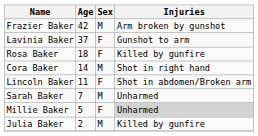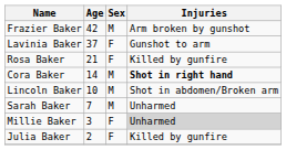Rosa Baker | Age: 18 -> 21
Cora Baker | Injuries: normal -> bold
Lincoln Baker | Age: 11 -> 10
Lincoln Baker | Sex: F -> M
Millie Baker | Age: 5 -> 3
Julia Baker | Sex: M -> F
